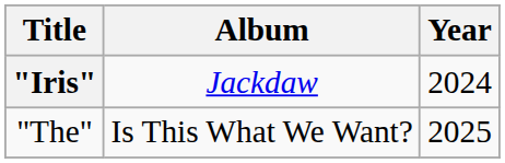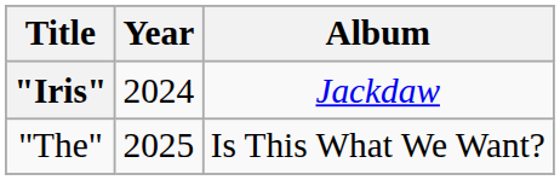columns swapped: Year <-> Album
